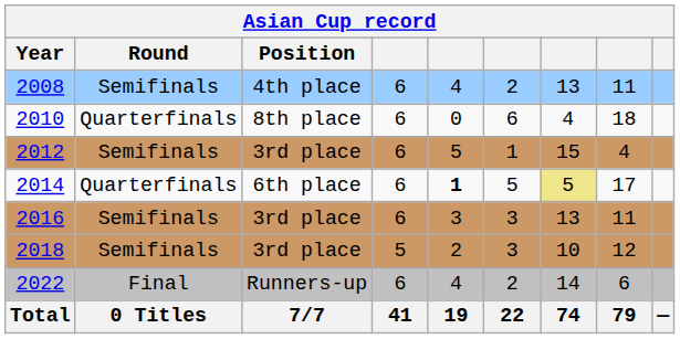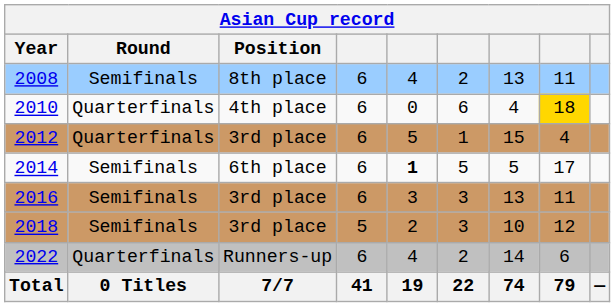2008 | Position: 4th place -> 8th place
2010 | Position: 8th place -> 4th place
2010 | column 8: no background -> gold background
2012 | Round: Semifinals -> Quarterfinals
2014 | Round: Quarterfinals -> Semifinals
2014 | column 7: khaki background -> no background
2022 | Round: Final -> Quarterfinals
